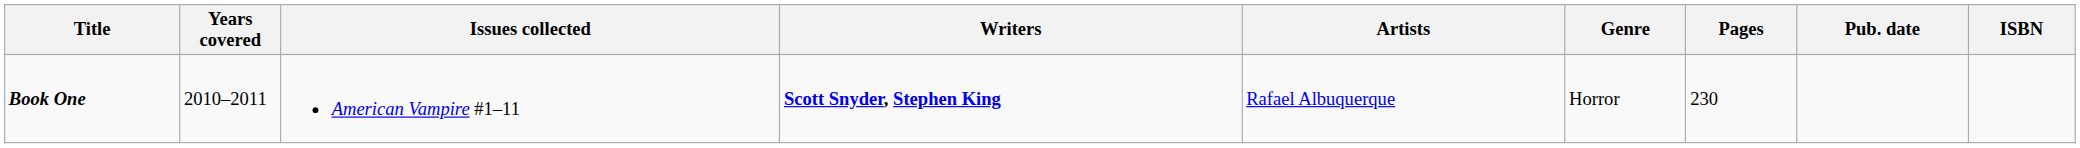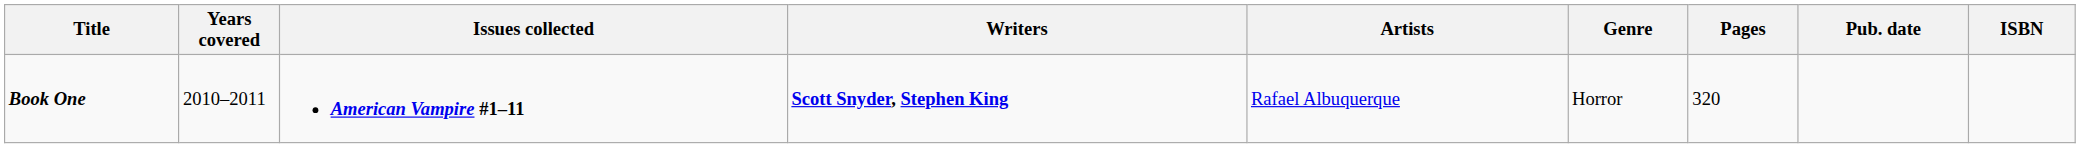Book One | Issues collected: normal -> bold
Book One | Pages: 230 -> 320
